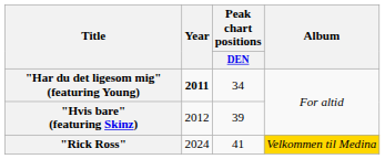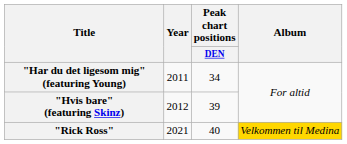"Har du det ligesom mig" (featuring Young) | Year: bold -> normal
"Rick Ross" | Year: 2024 -> 2021
"Rick Ross" | Peak chart positions / DEN: 41 -> 40
